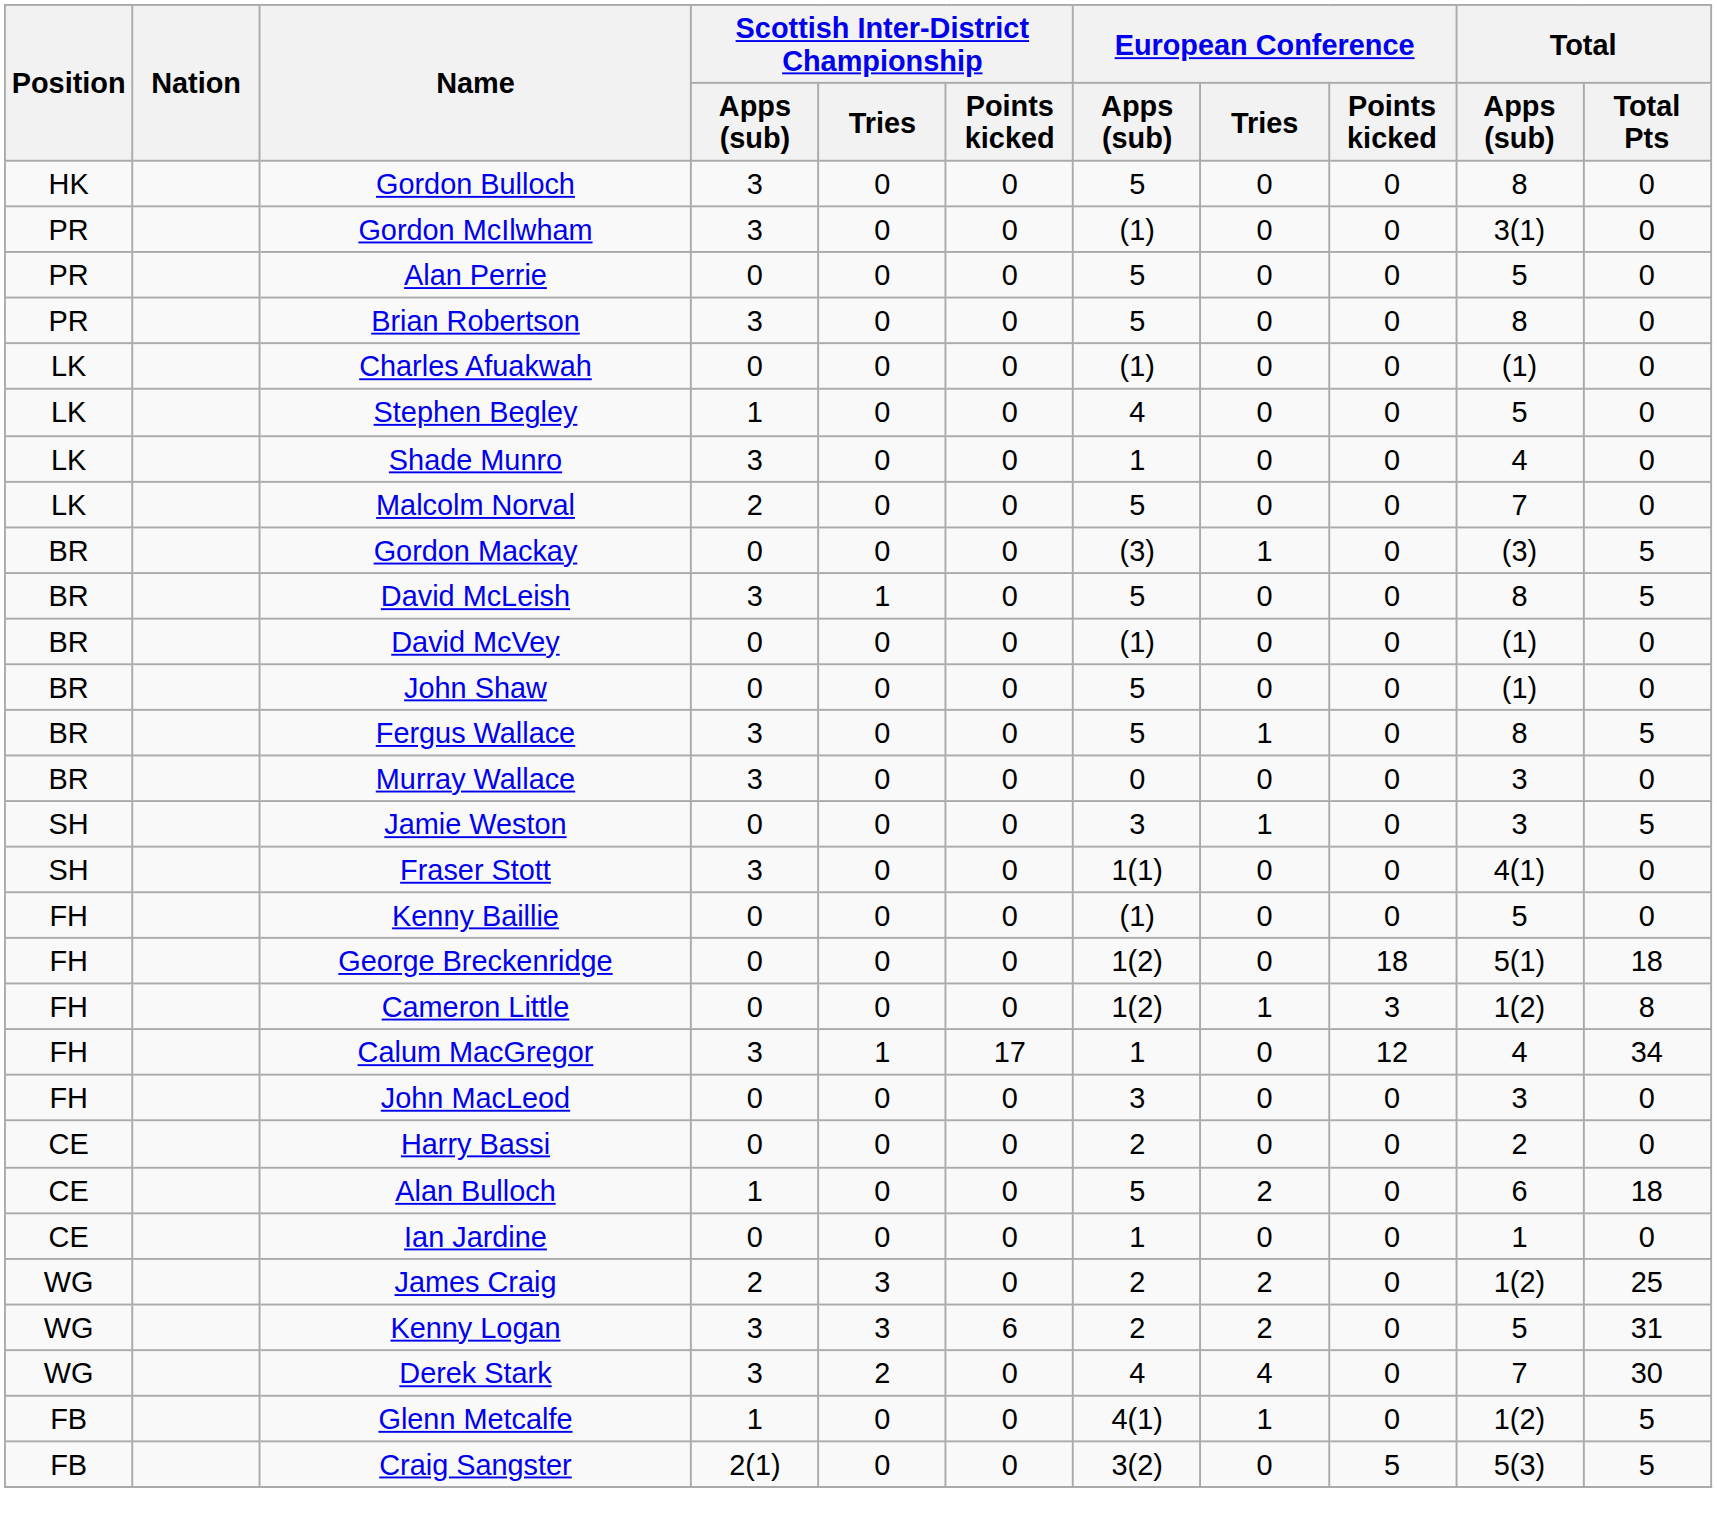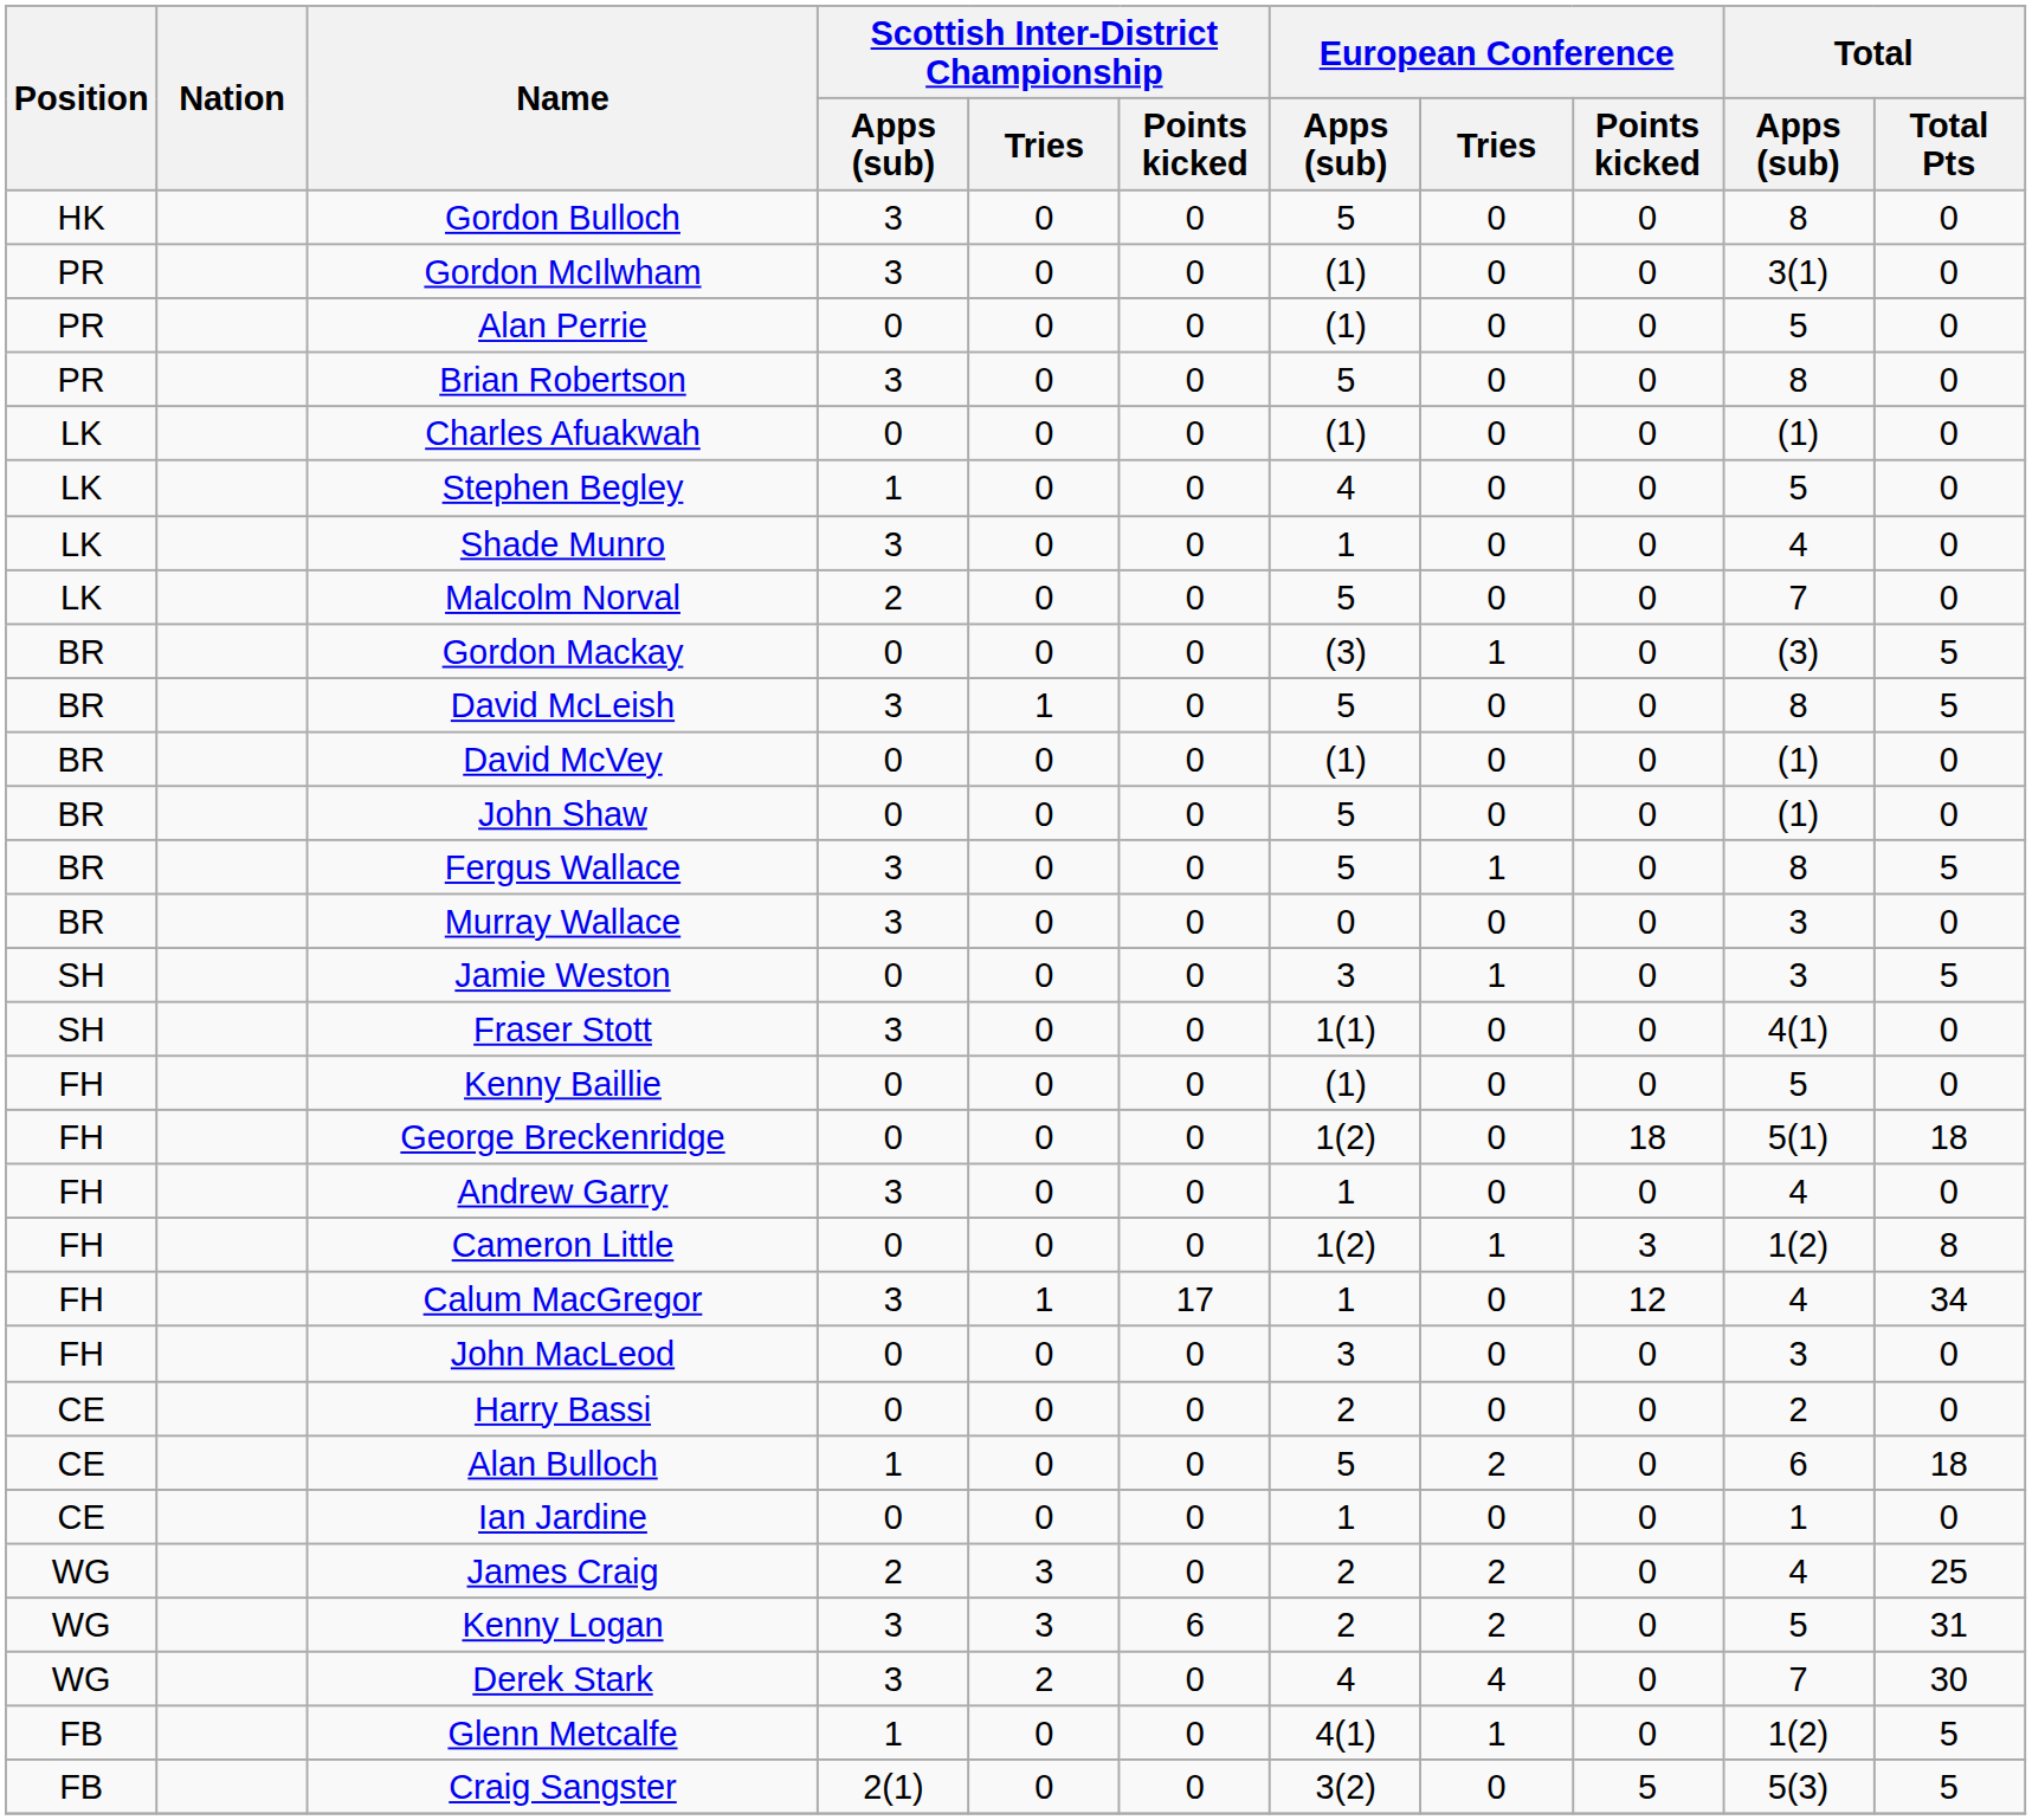Alan Perrie | European Conference / Apps (sub): 5 -> (1)
+ row: FH | Andrew Garry | 3 | 0 | 0 | 1 | 0 | 0 | 4 | 0
James Craig | Total / Apps (sub): 1(2) -> 4
